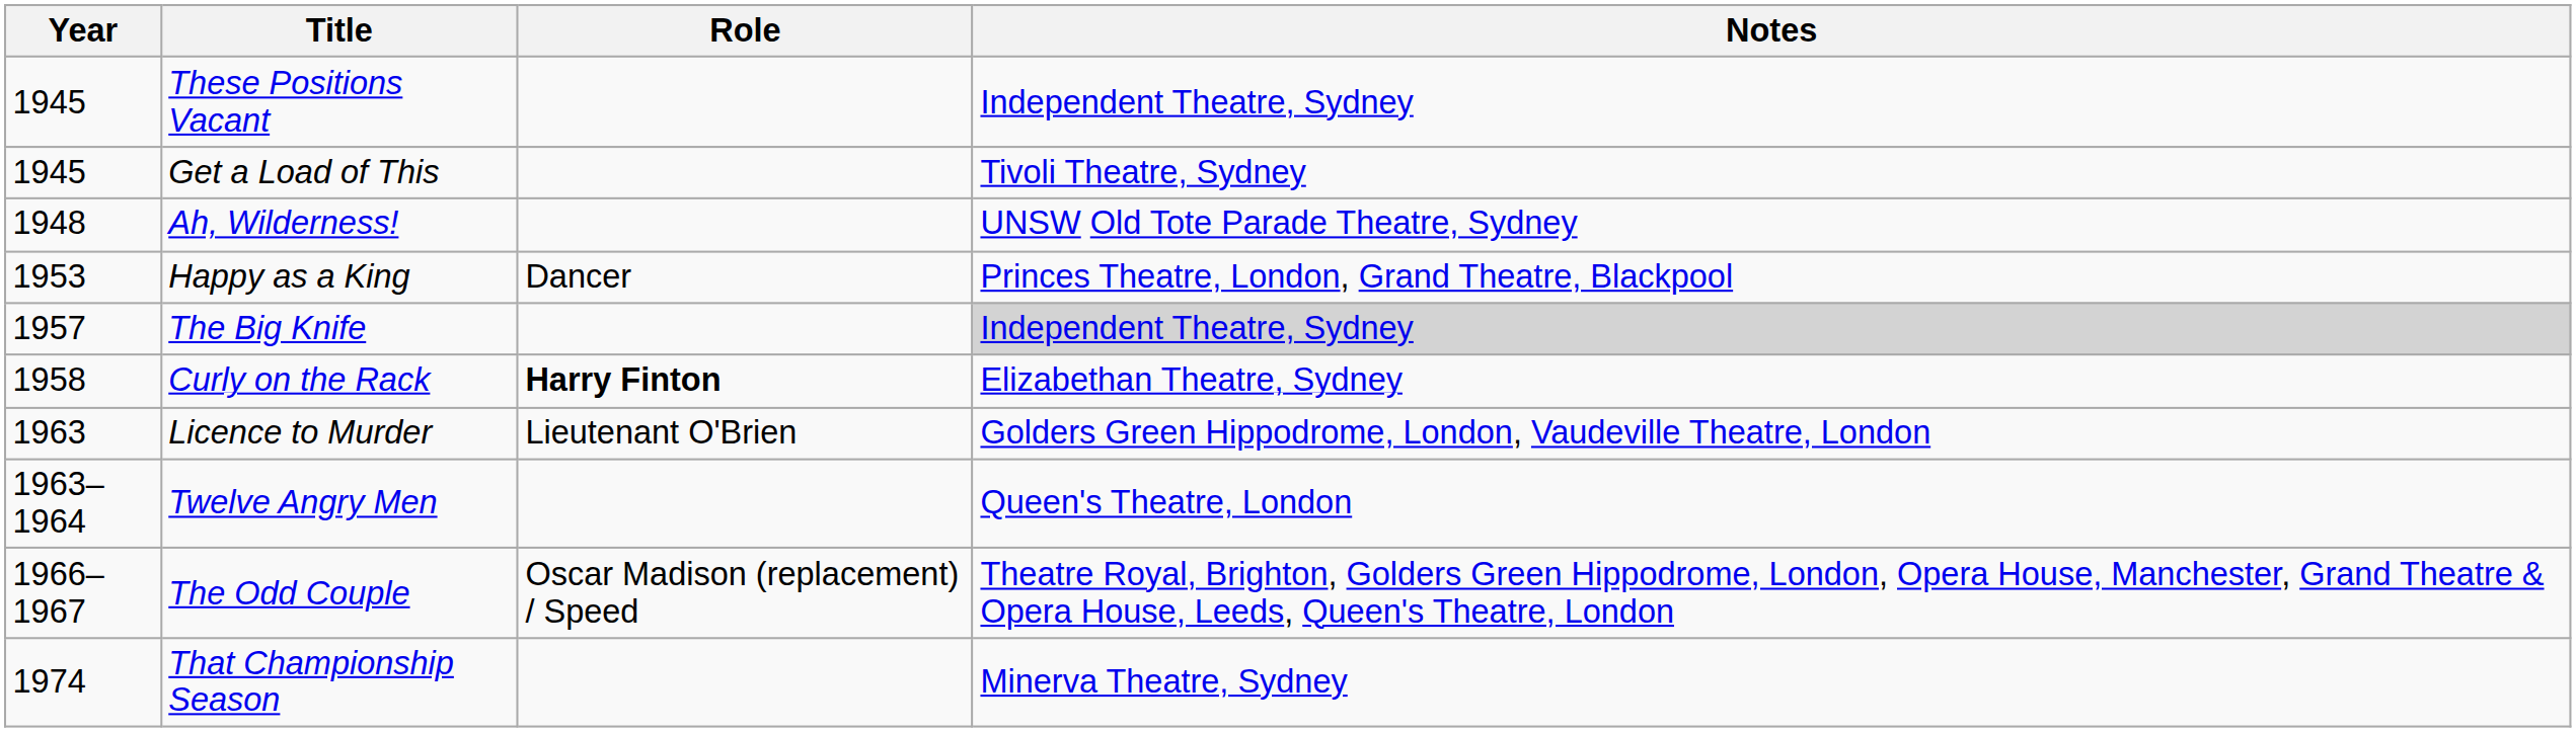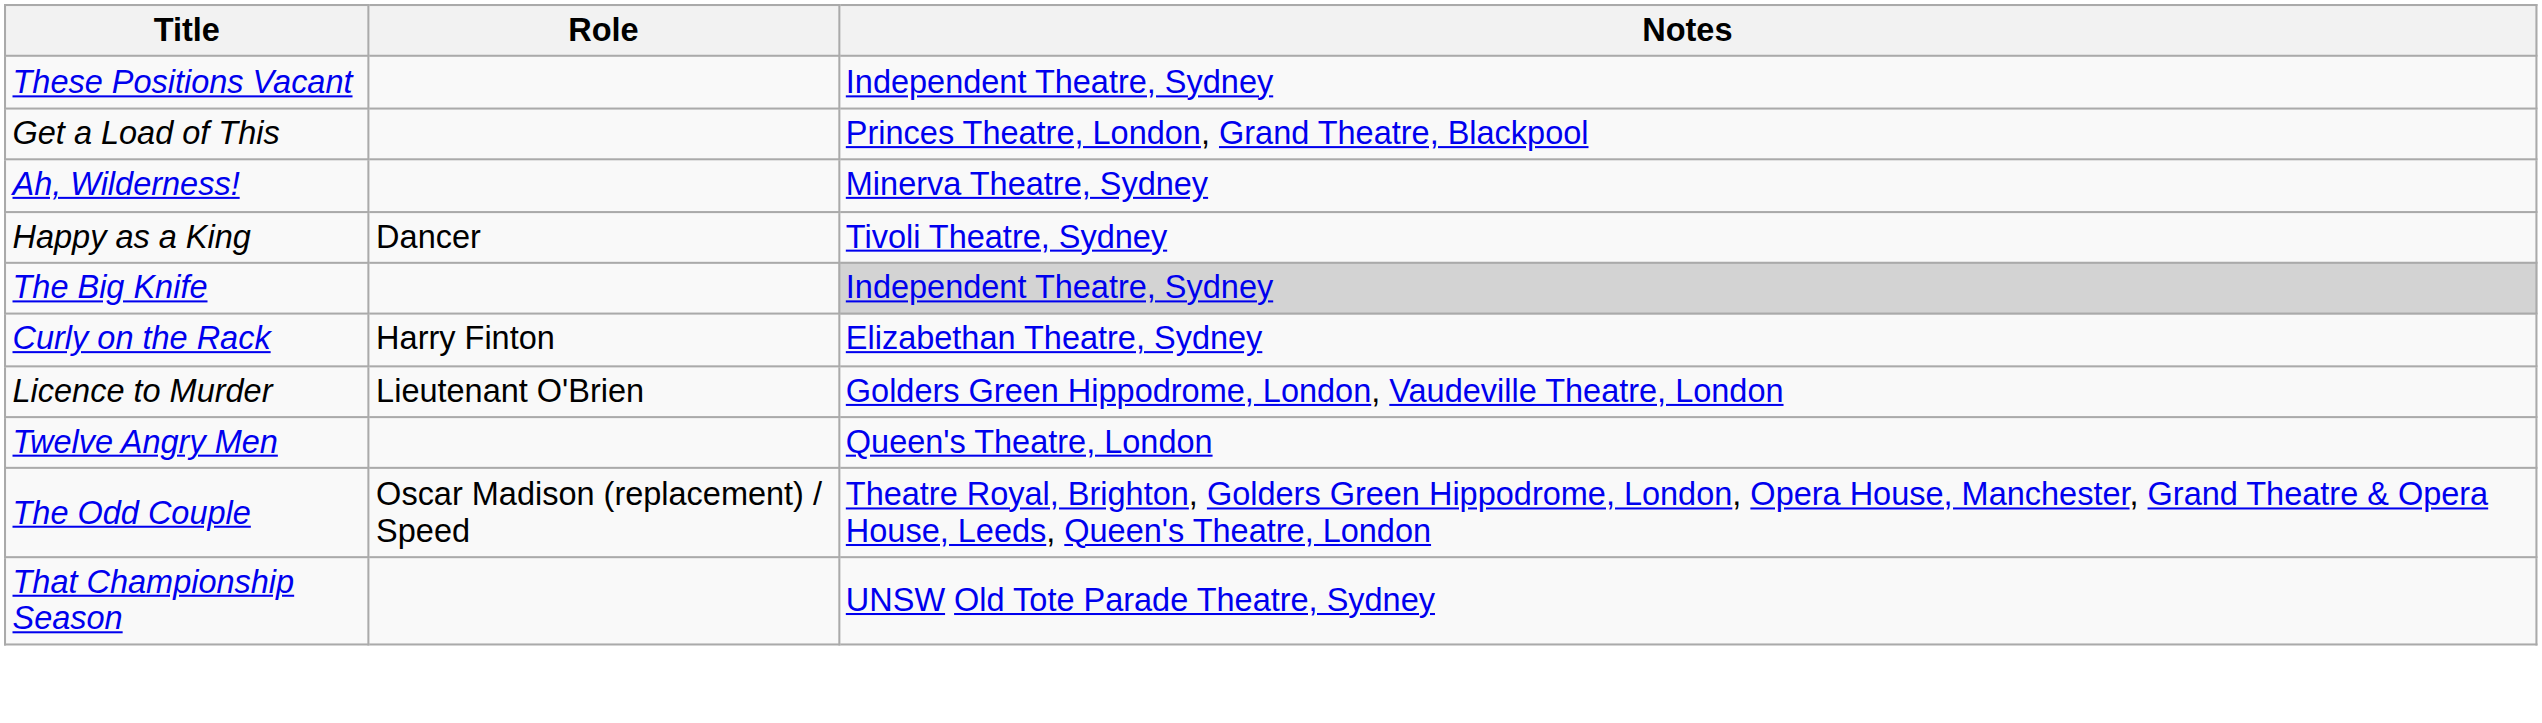- column: Year | 1945 | 1945 | 1948 | 1953 | 1957 | 1958 | 1963 | 1963–1964 | 1966–1967 | 1974
Get a Load of This | Notes: Tivoli Theatre, Sydney -> Princes Theatre, London, Grand Theatre, Blackpool
Ah, Wilderness! | Notes: UNSW Old Tote Parade Theatre, Sydney -> Minerva Theatre, Sydney
Happy as a King | Notes: Princes Theatre, London, Grand Theatre, Blackpool -> Tivoli Theatre, Sydney
Curly on the Rack | Role: bold -> normal
That Championship Season | Notes: Minerva Theatre, Sydney -> UNSW Old Tote Parade Theatre, Sydney
